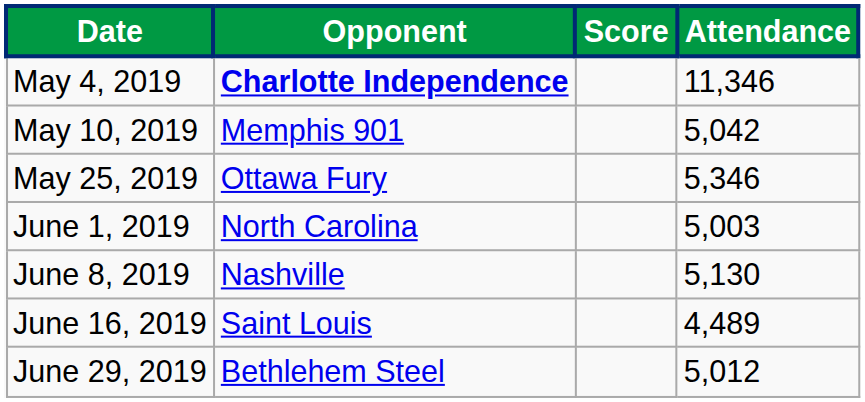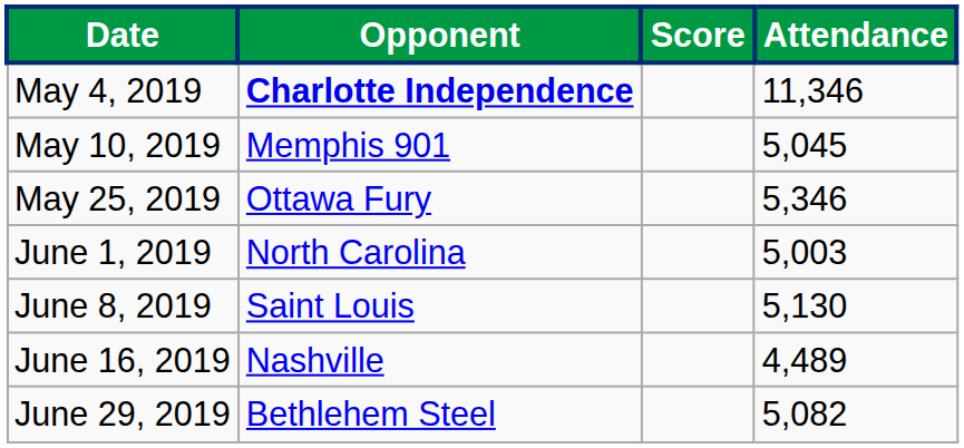May 10, 2019 | Attendance: 5,042 -> 5,045
June 8, 2019 | Opponent: Nashville -> Saint Louis
June 16, 2019 | Opponent: Saint Louis -> Nashville
June 29, 2019 | Attendance: 5,012 -> 5,082
